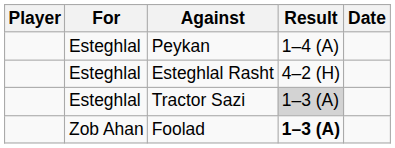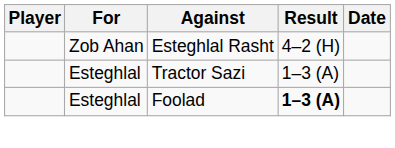- row: Esteghlal | Peykan | 1–4 (A)
Esteghlal Rasht | For: Esteghlal -> Zob Ahan
Tractor Sazi | Result: lightgrey background -> no background
Foolad | For: Zob Ahan -> Esteghlal
